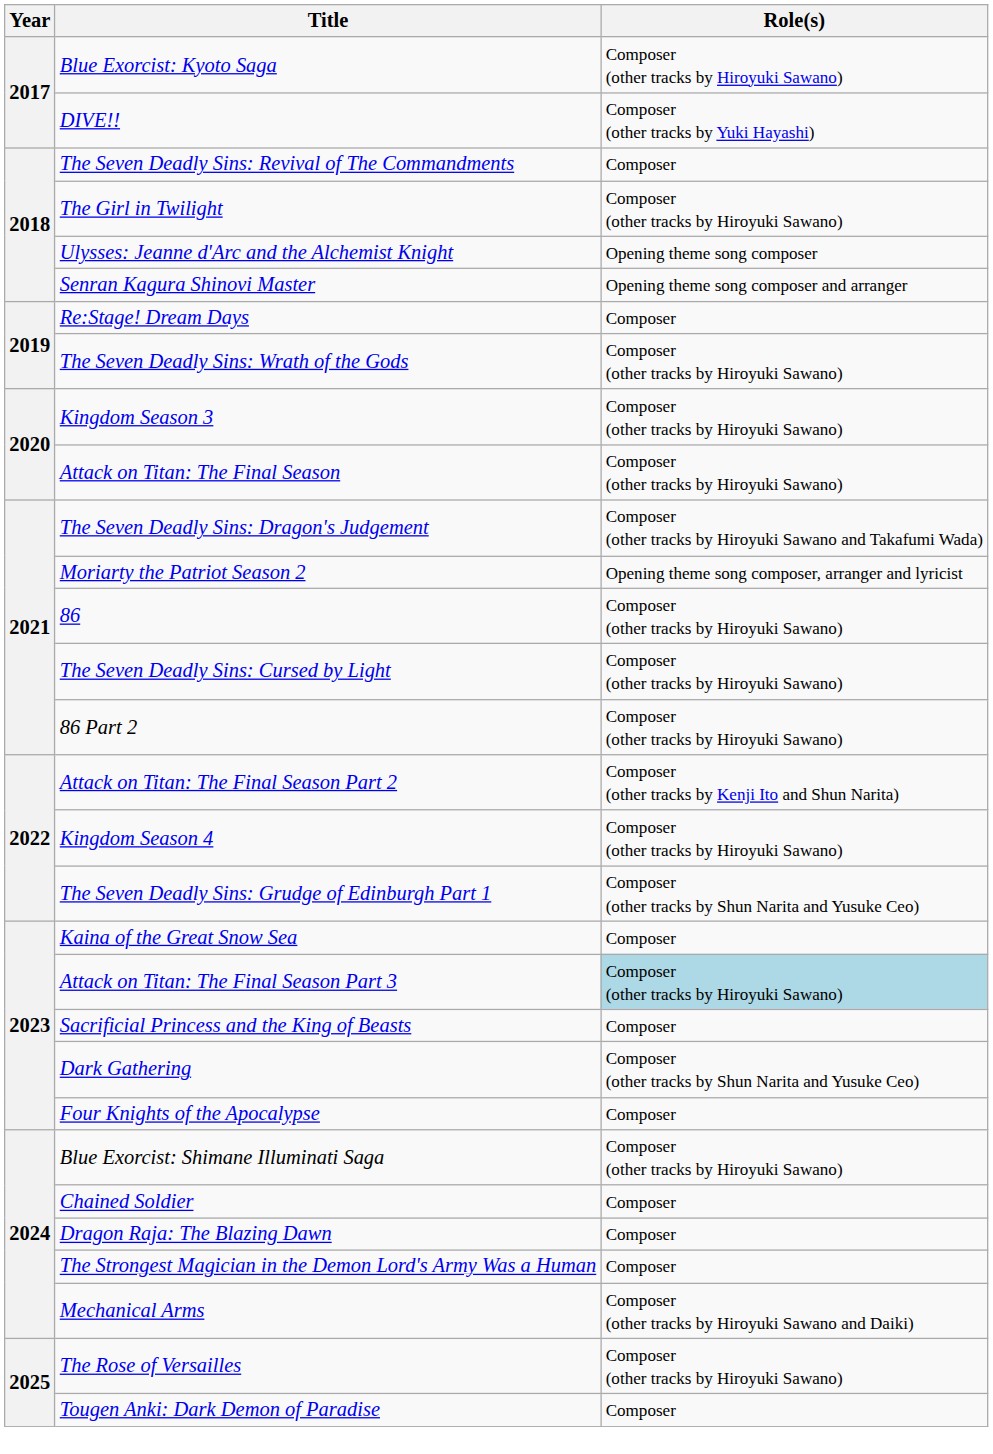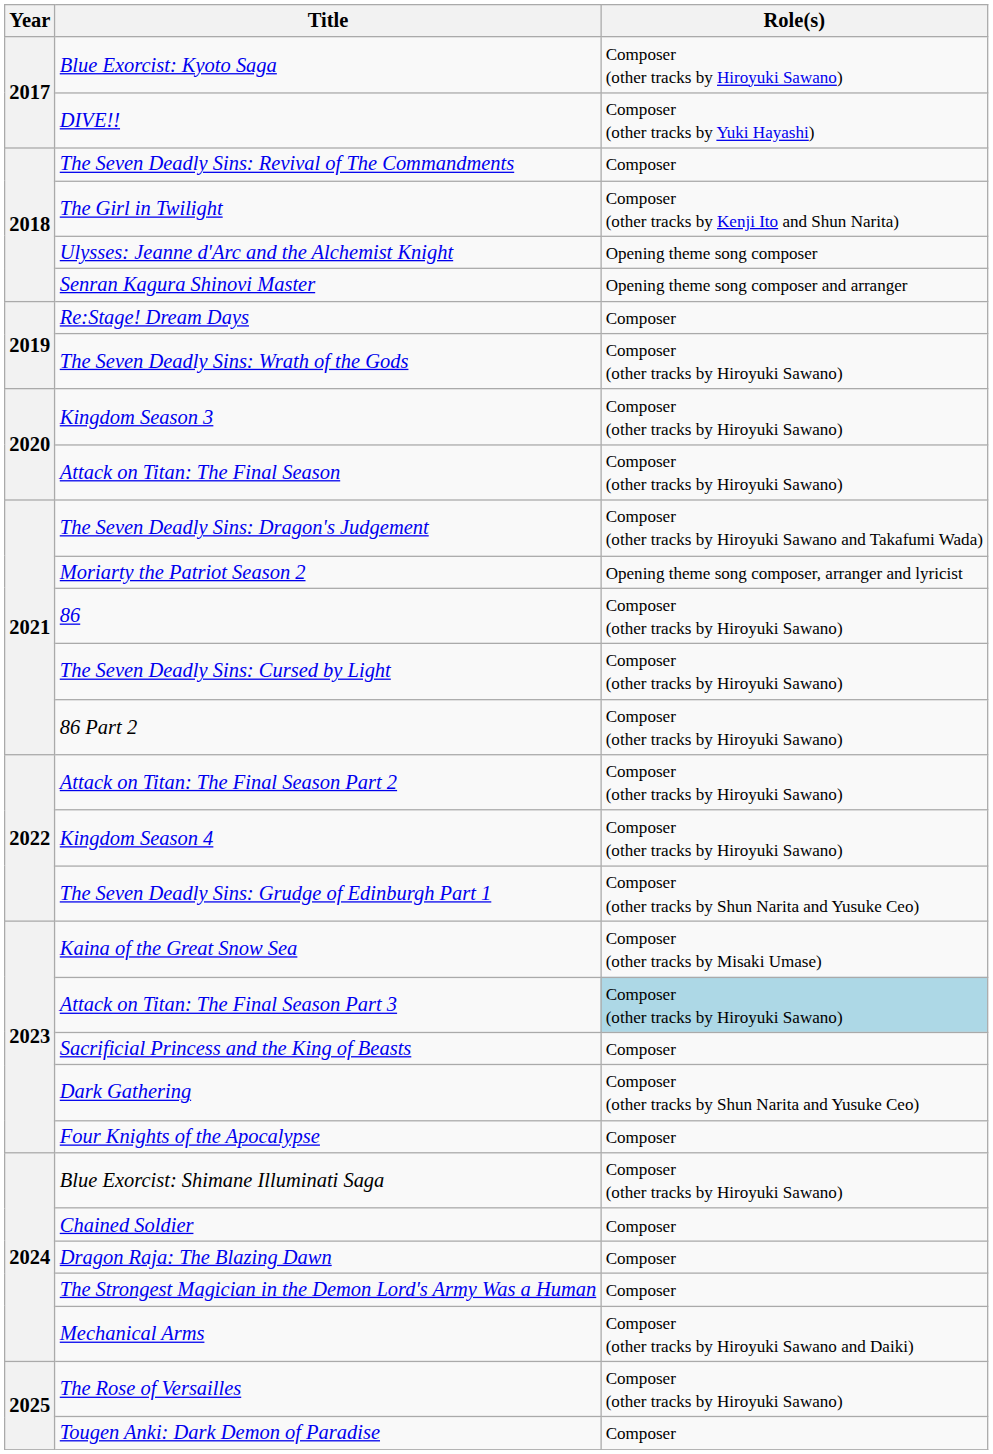The Girl in Twilight | Role(s): Composer (other tracks by Hiroyuki Sawano) -> Composer (other tracks by Kenji Ito and Shun Narita)
Attack on Titan: The Final Season Part 2 | Role(s): Composer (other tracks by Kenji Ito and Shun Narita) -> Composer (other tracks by Hiroyuki Sawano)
Kaina of the Great Snow Sea | Role(s): Composer -> Composer (other tracks by Misaki Umase)
